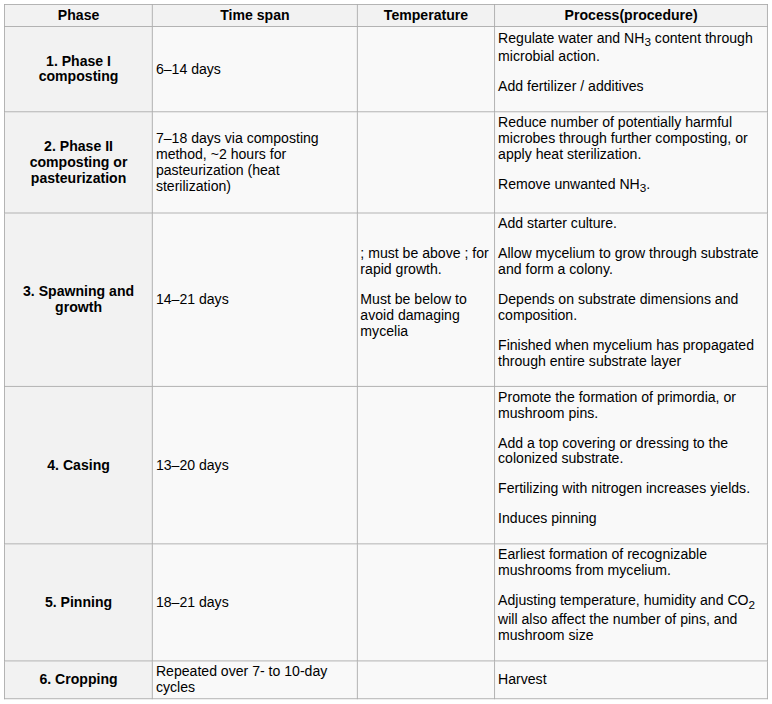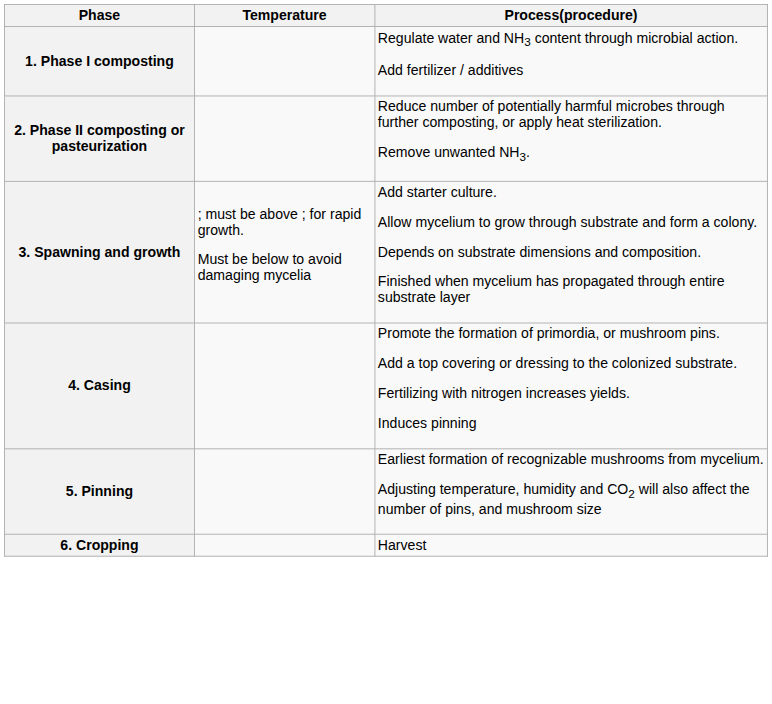- column: Time span | 6–14 days | 7–18 days via composting method, ~2 hours for pasteurization (heat sterilization) | 14–21 days | 13–20 days | 18–21 days | Repeated over 7- to 10-day cycles
